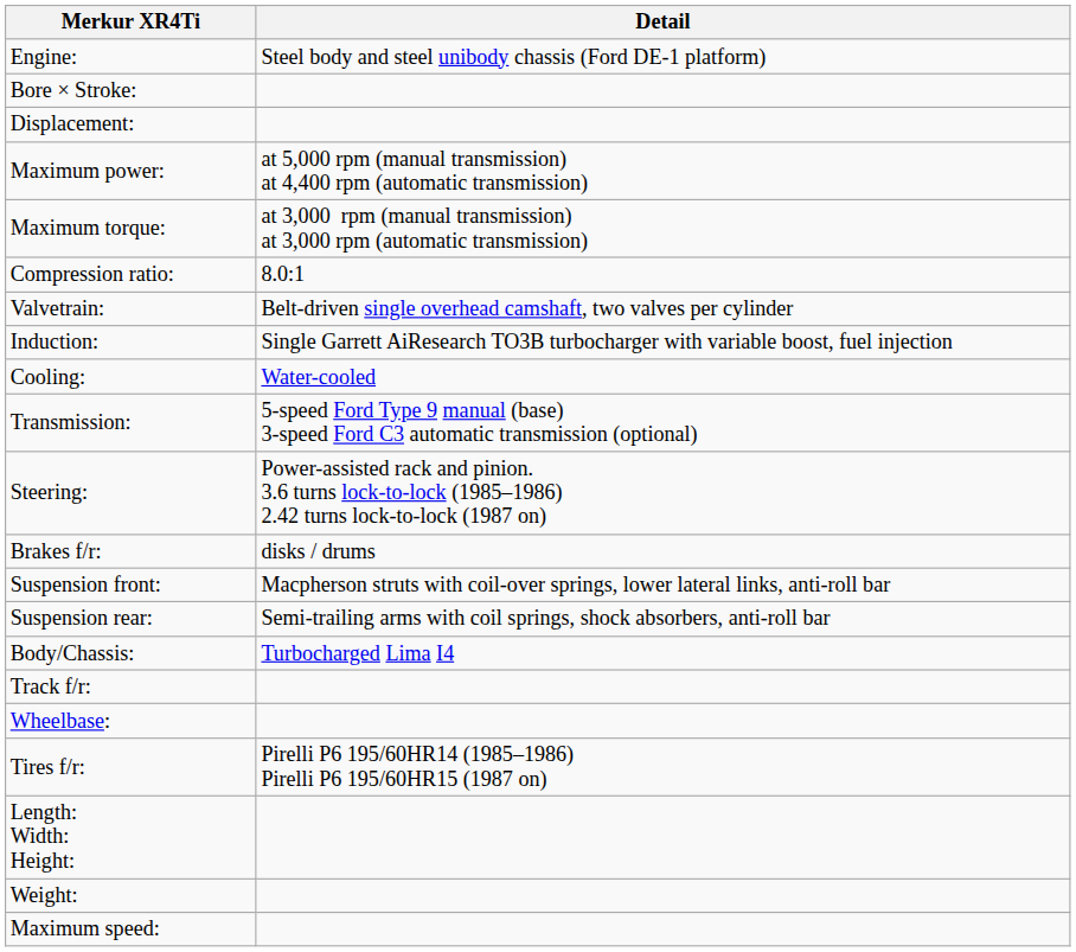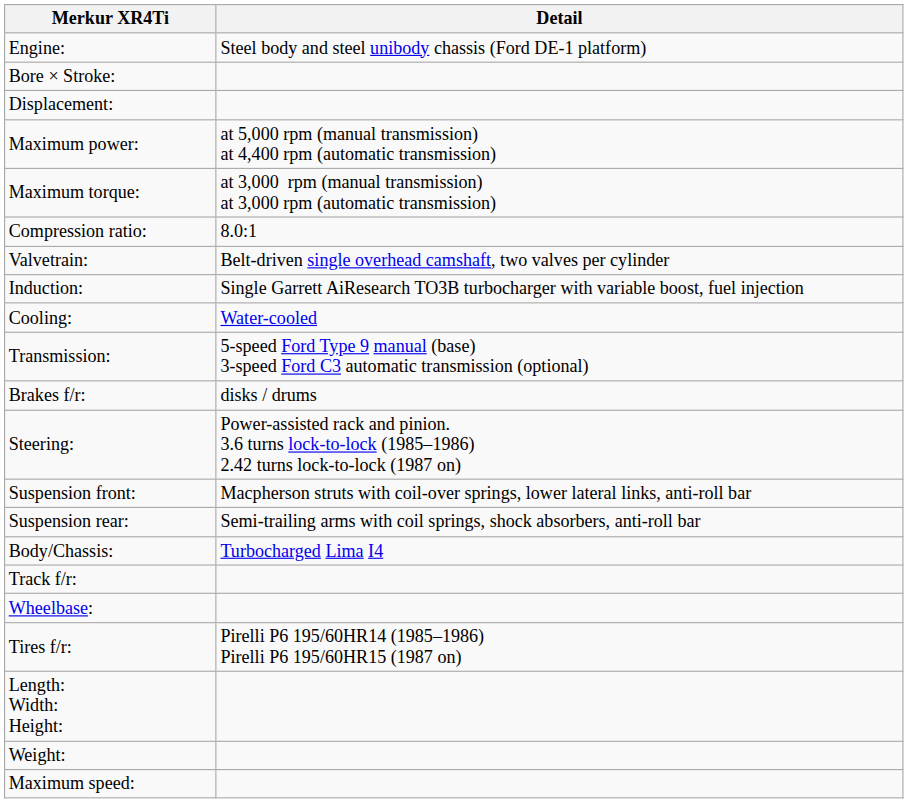rows swapped: Steering: <-> Brakes f/r:
